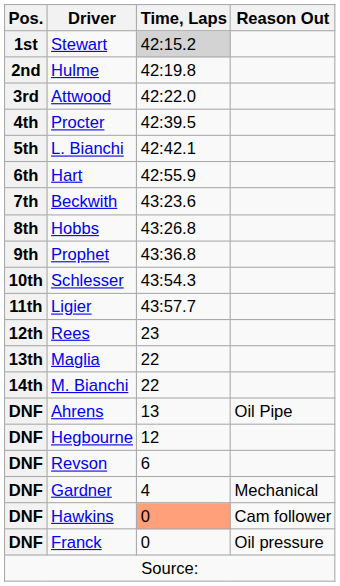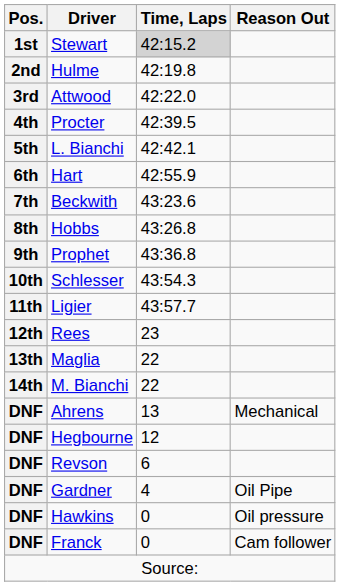Ahrens | Reason Out: Oil Pipe -> Mechanical
Gardner | Reason Out: Mechanical -> Oil Pipe
Hawkins | Time, Laps: lightsalmon background -> no background
Hawkins | Reason Out: Cam follower -> Oil pressure
Franck | Reason Out: Oil pressure -> Cam follower
